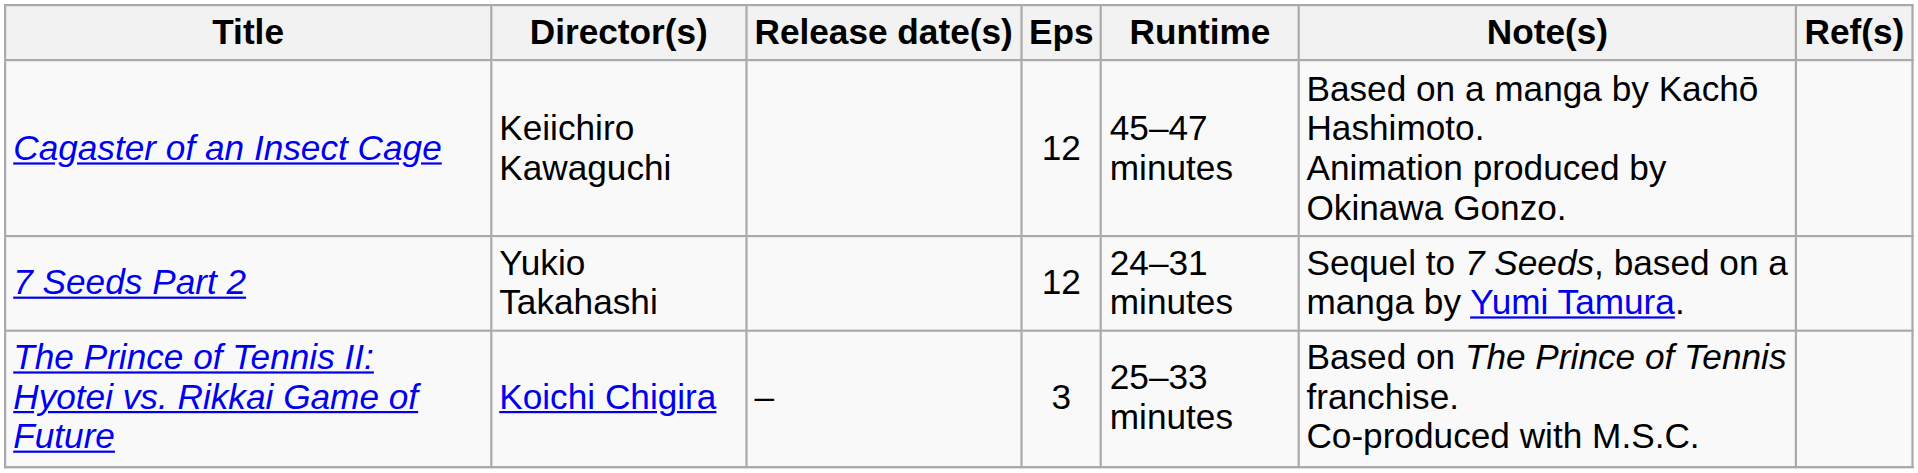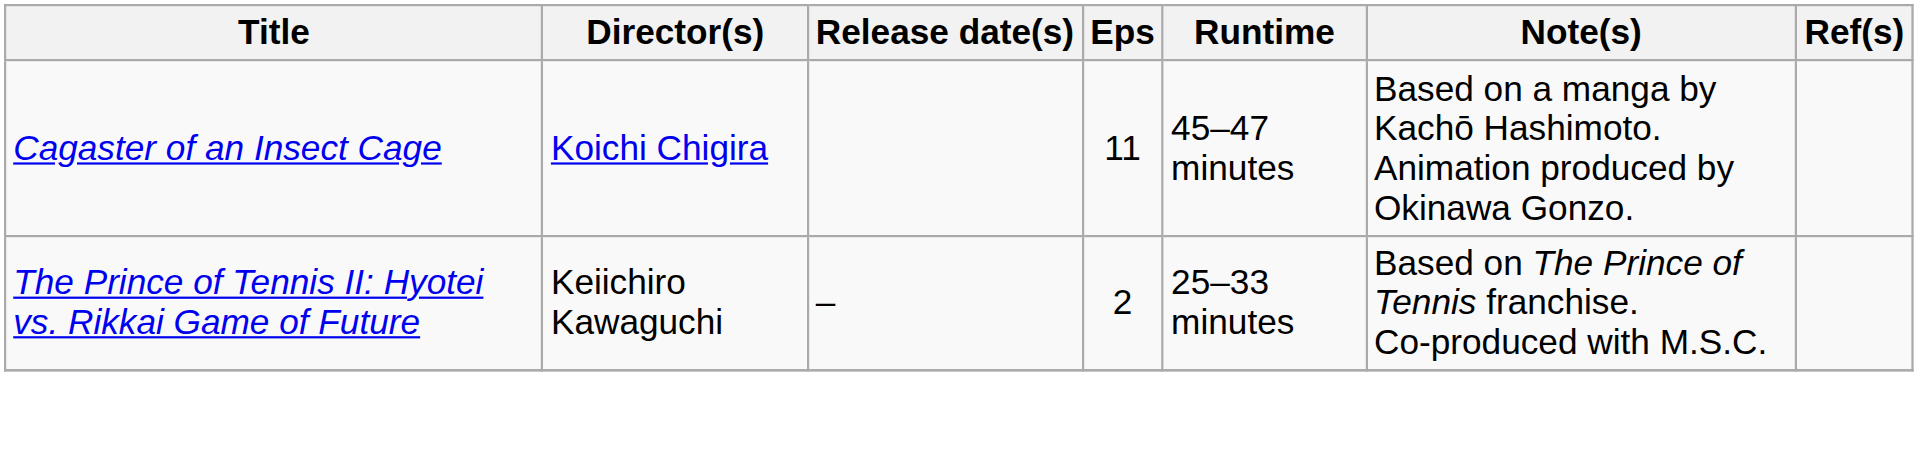Cagaster of an Insect Cage | Director(s): Keiichiro Kawaguchi -> Koichi Chigira
Cagaster of an Insect Cage | Eps: 12 -> 11
- row: 7 Seeds Part 2 | Yukio Takahashi | 12 | 24–31 minutes | Sequel to 7 Seeds, based on a manga by Yumi Tamura.
The Prince of Tennis II: Hyotei vs. Rikkai Game of Future | Director(s): Koichi Chigira -> Keiichiro Kawaguchi
The Prince of Tennis II: Hyotei vs. Rikkai Game of Future | Eps: 3 -> 2
